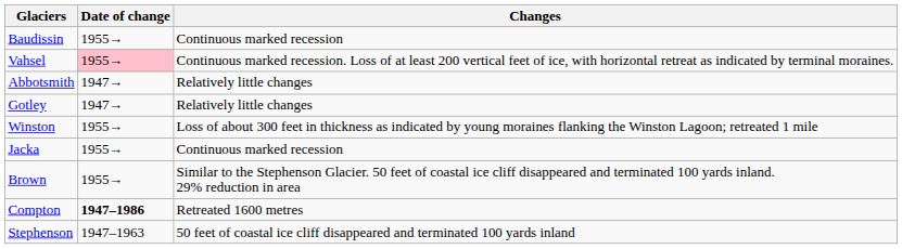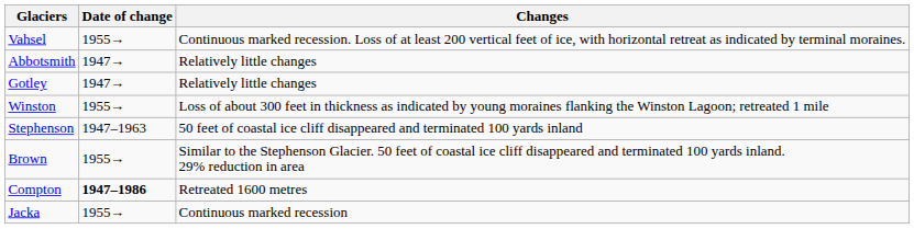- row: Baudissin | 1955→ | Continuous marked recession
Vahsel | Date of change: pink background -> no background
rows swapped: Stephenson <-> Jacka
